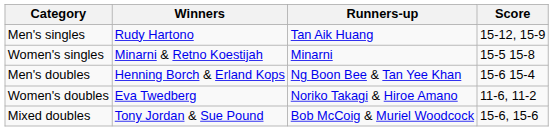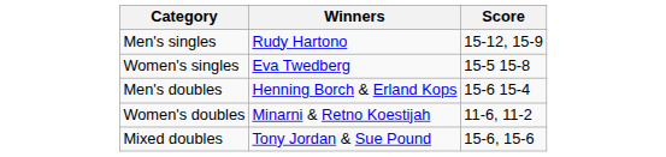- column: Runners-up | Tan Aik Huang | Minarni | Ng Boon Bee & Tan Yee Khan | Noriko Takagi & Hiroe Amano | Bob McCoig & Muriel Woodcock
Women's singles | Winners: Minarni & Retno Koestijah -> Eva Twedberg
Women's doubles | Winners: Eva Twedberg -> Minarni & Retno Koestijah
